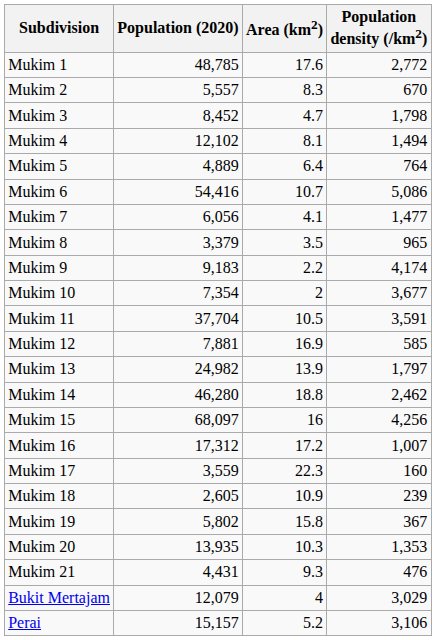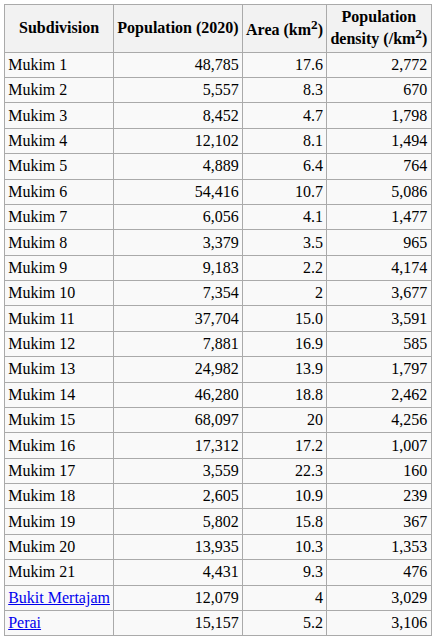Mukim 11 | Area (km2): 10.5 -> 15.0
Mukim 15 | Area (km2): 16 -> 20
